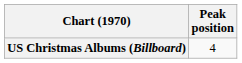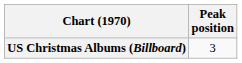US Christmas Albums (Billboard) | Peak position: 4 -> 3
